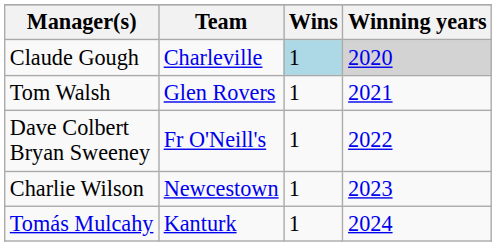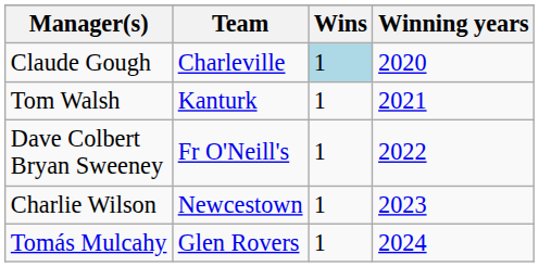Claude Gough | Winning years: lightgrey background -> no background
Tom Walsh | Team: Glen Rovers -> Kanturk
Tomás Mulcahy | Team: Kanturk -> Glen Rovers
